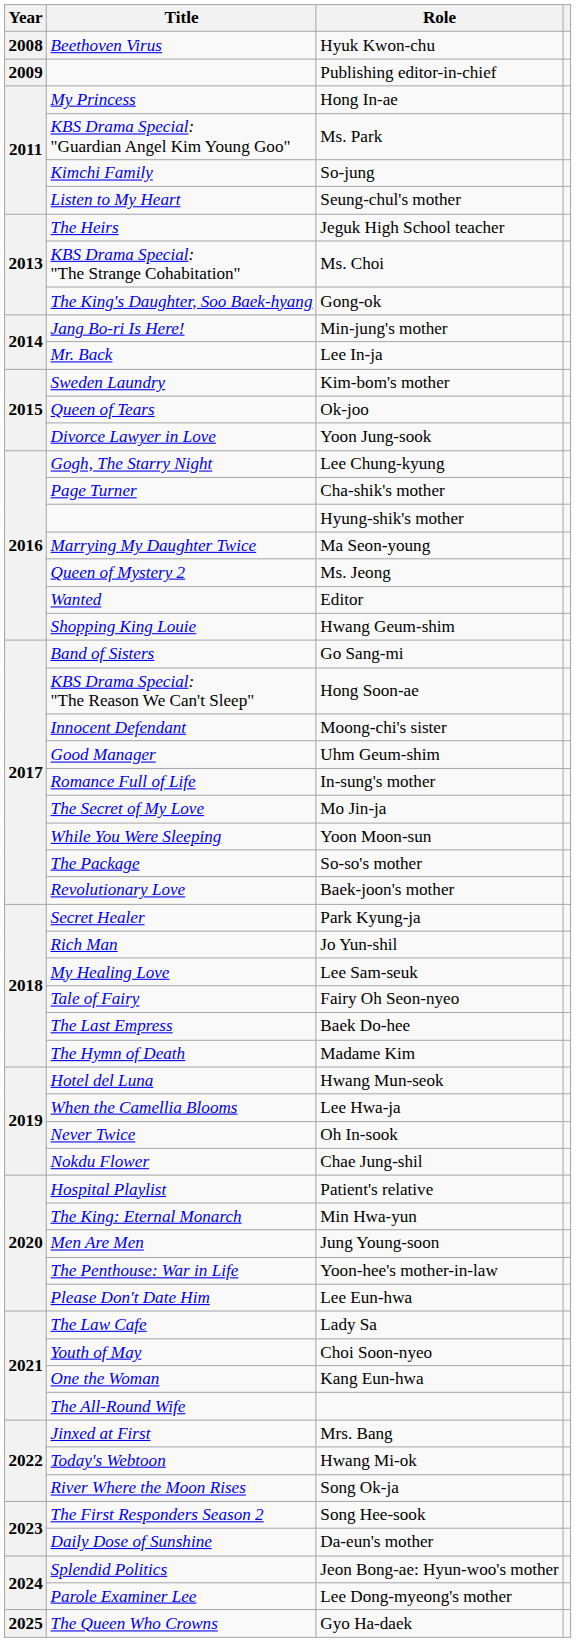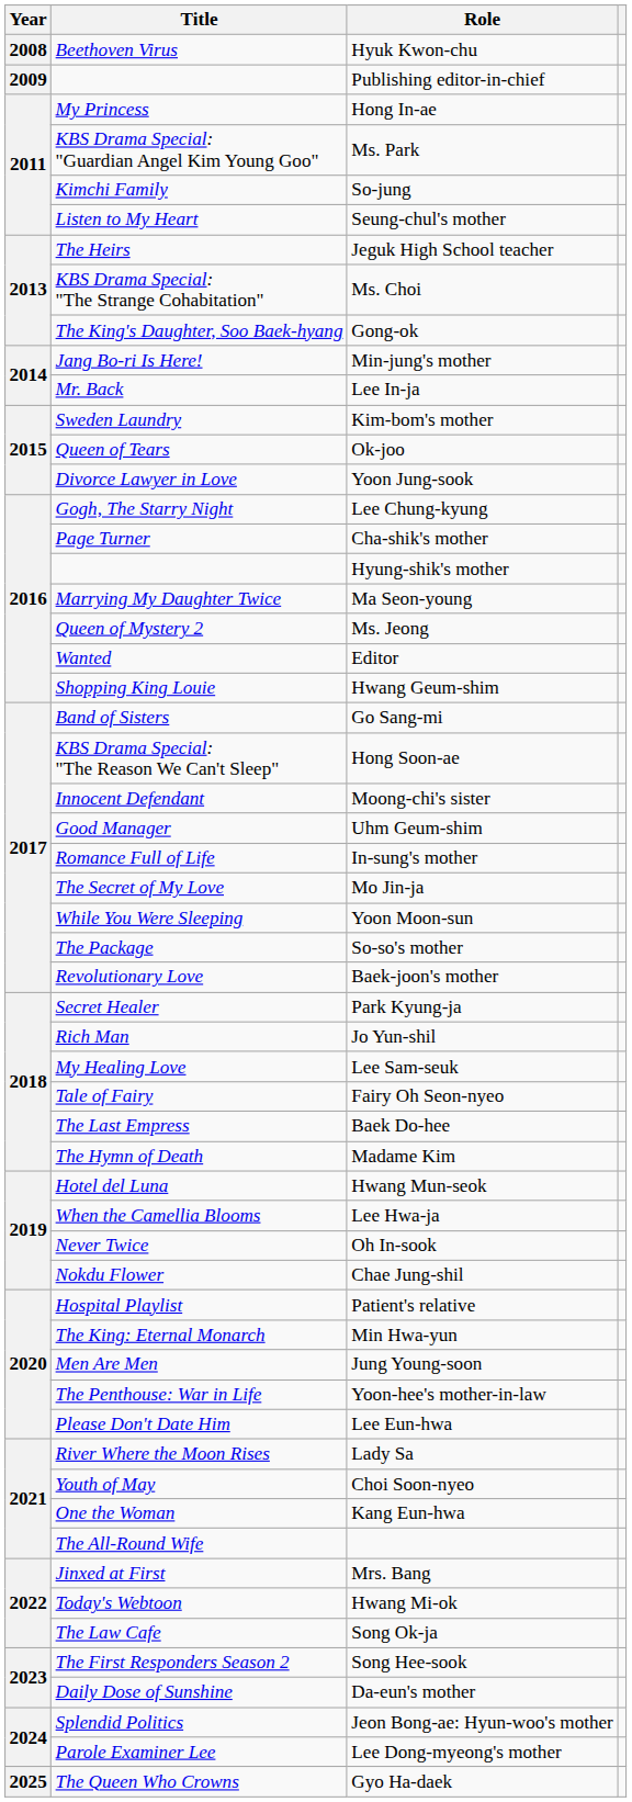Lady Sa | Title: The Law Cafe -> River Where the Moon Rises
Song Ok-ja | Title: River Where the Moon Rises -> The Law Cafe
